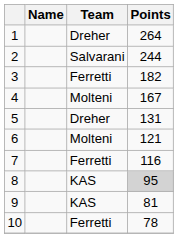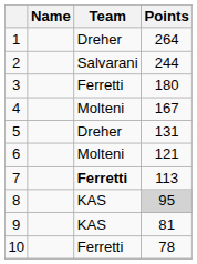3 | Points: 182 -> 180
7 | Team: normal -> bold
7 | Points: 116 -> 113
